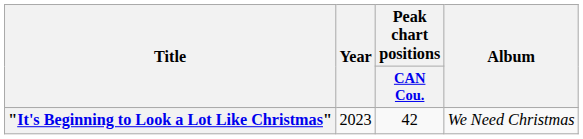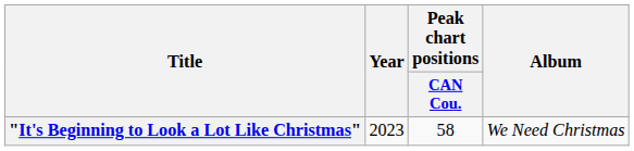"It's Beginning to Look a Lot Like Christmas" | Peak chart positions / CAN Cou.: 42 -> 58
